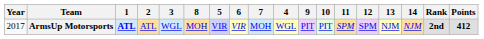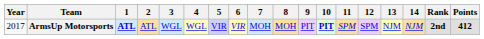columns swapped: 4 <-> 8
ArmsUp Motorsports | 10: normal -> bold
